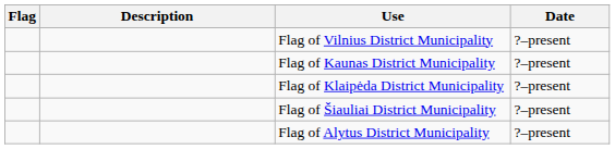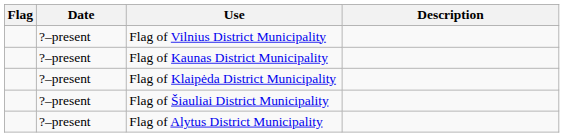columns swapped: Date <-> Description
